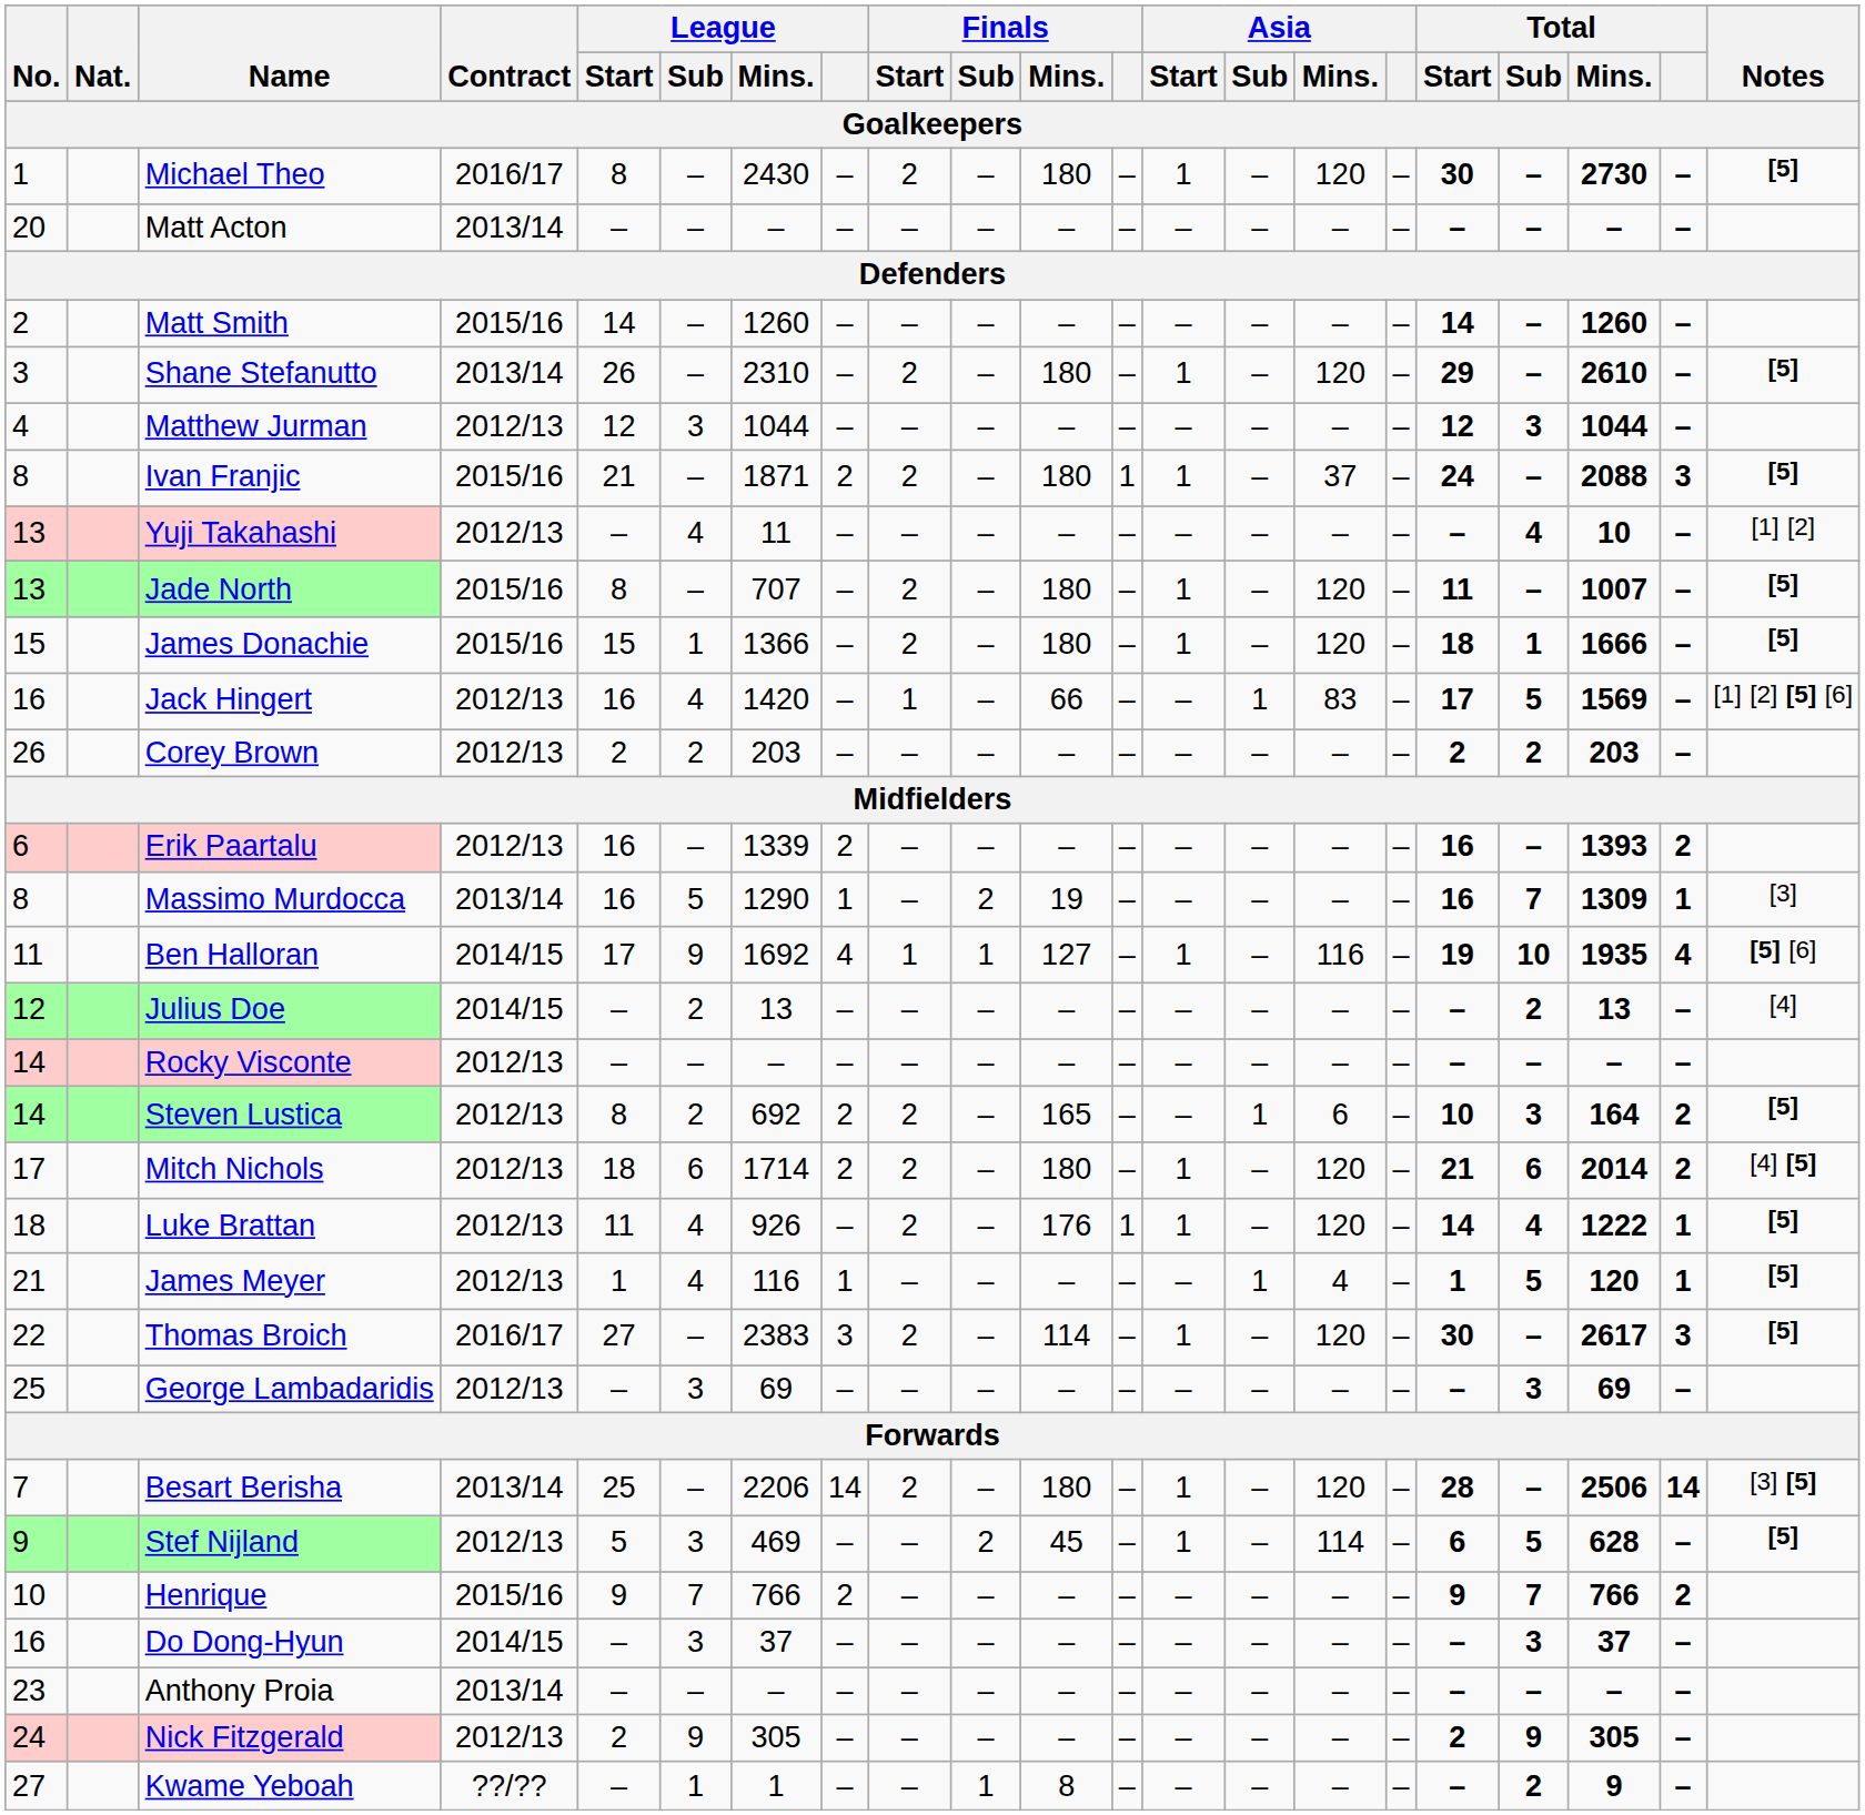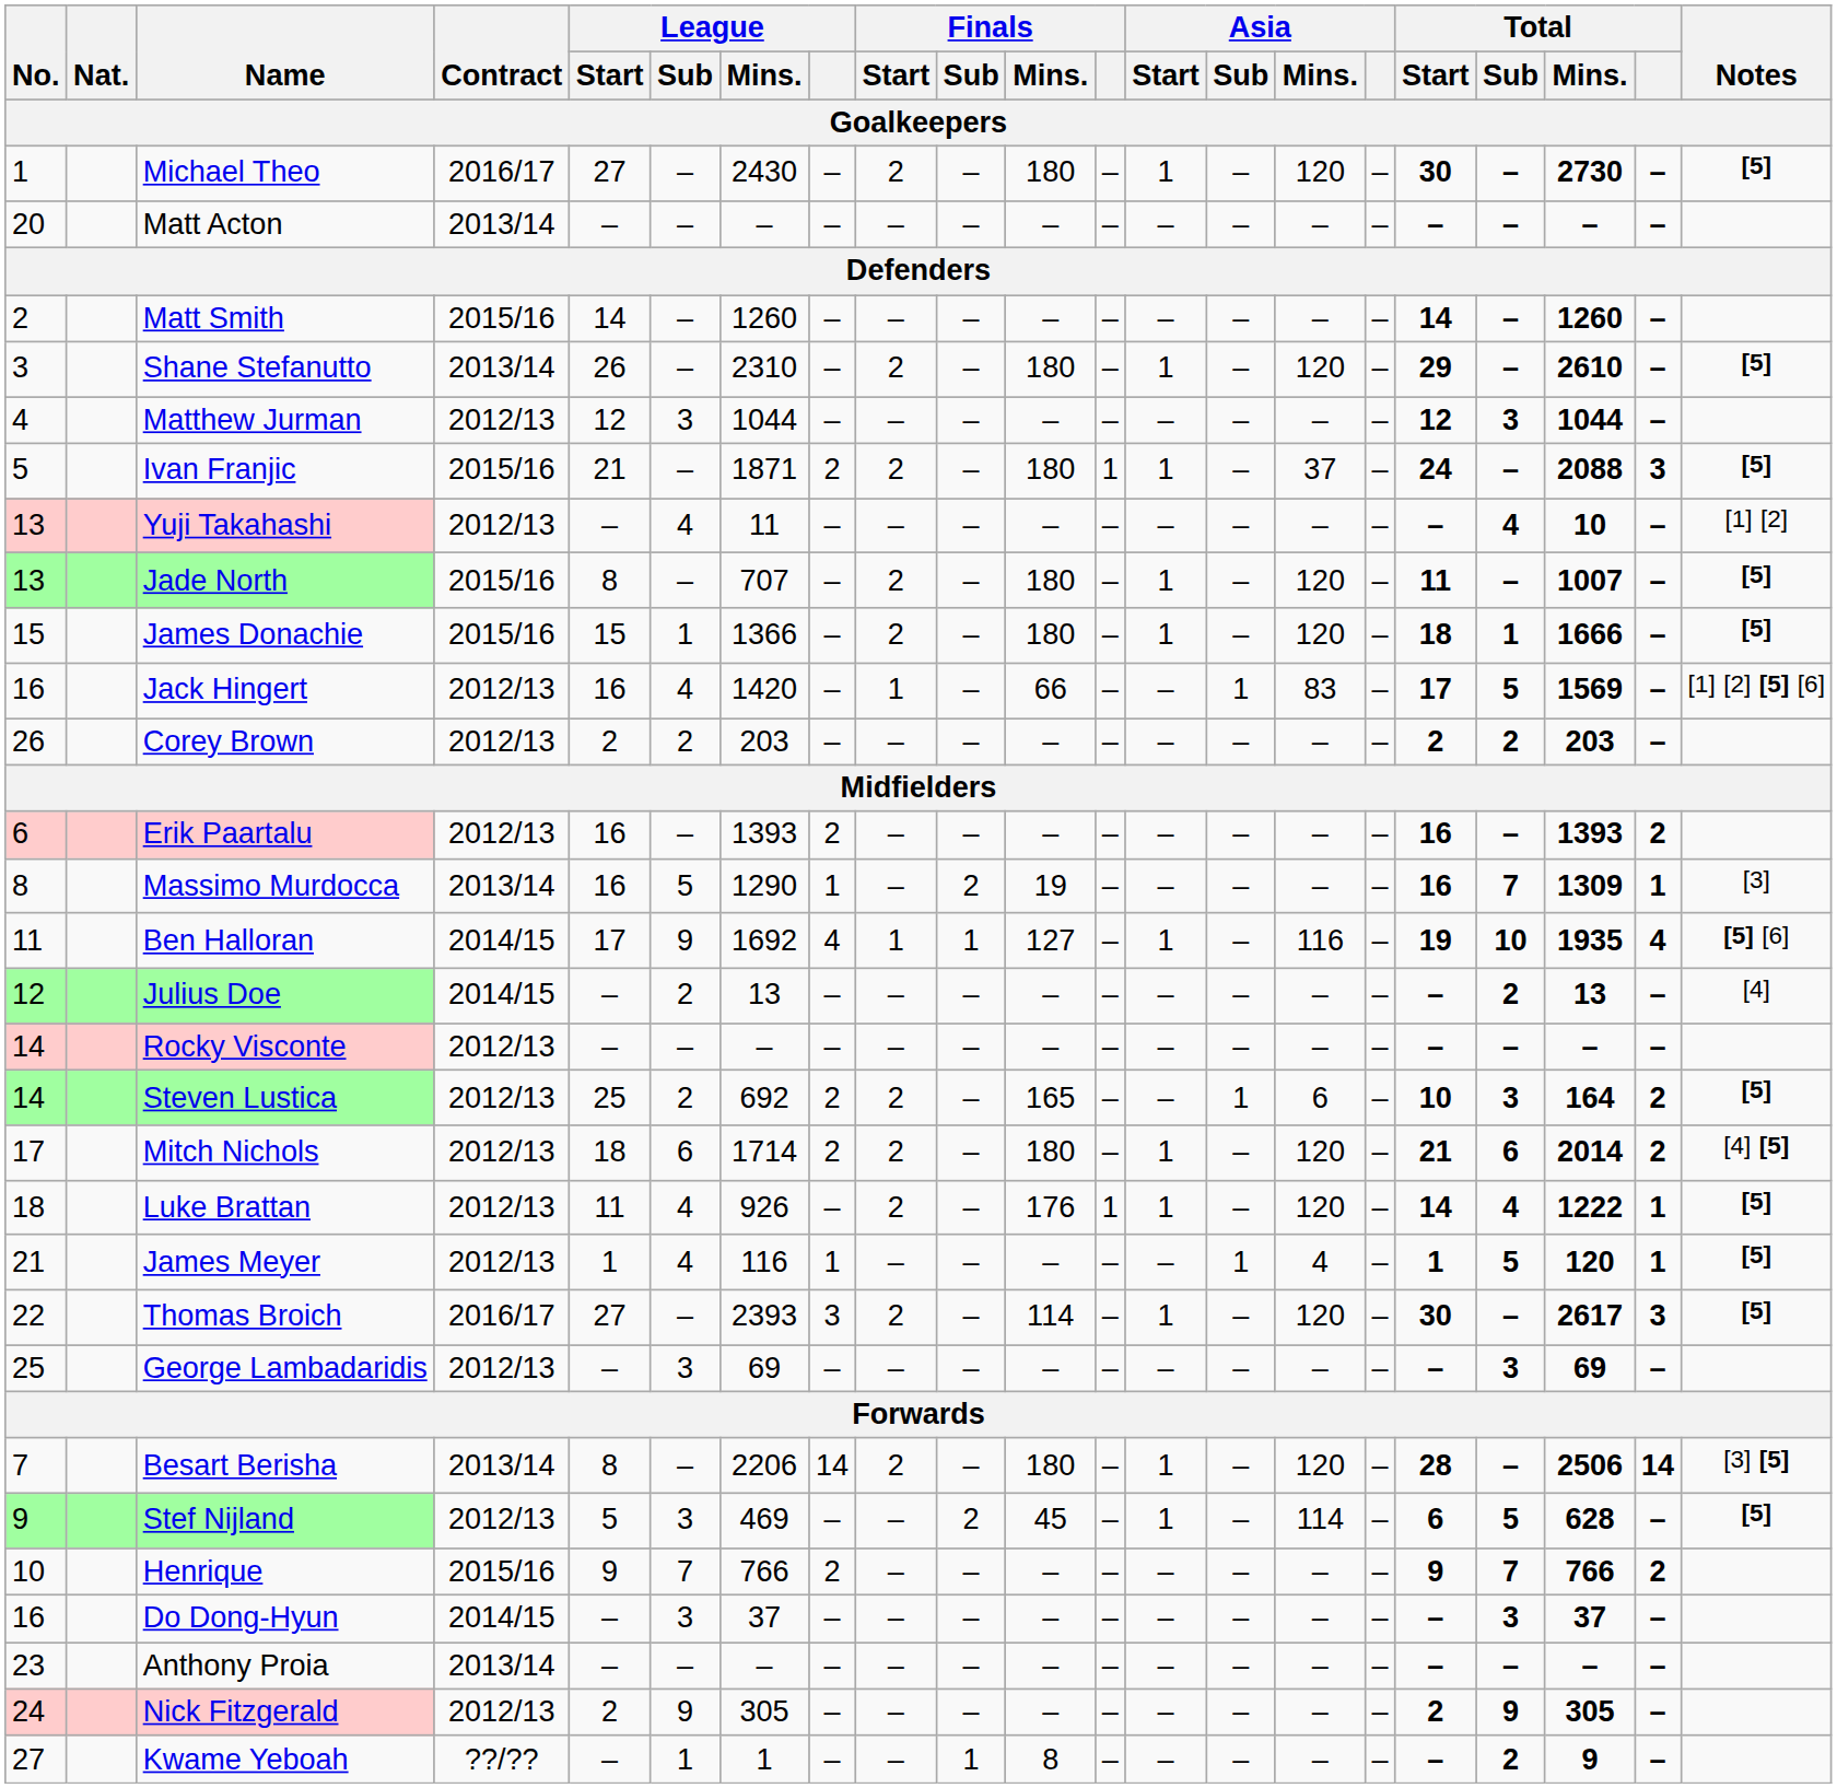Michael Theo | League / Start: 8 -> 27
Ivan Franjic | No.: 8 -> 5
Erik Paartalu | League / Mins.: 1339 -> 1393
Steven Lustica | League / Start: 8 -> 25
Thomas Broich | League / Mins.: 2383 -> 2393
Besart Berisha | League / Start: 25 -> 8
